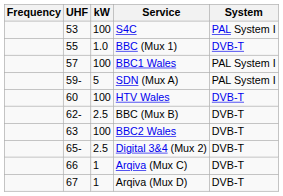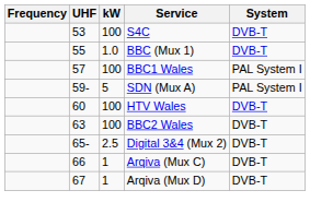S4C | System: PAL System I -> DVB-T
- row: 62- | 2.5 | BBC (Mux B) | DVB-T
